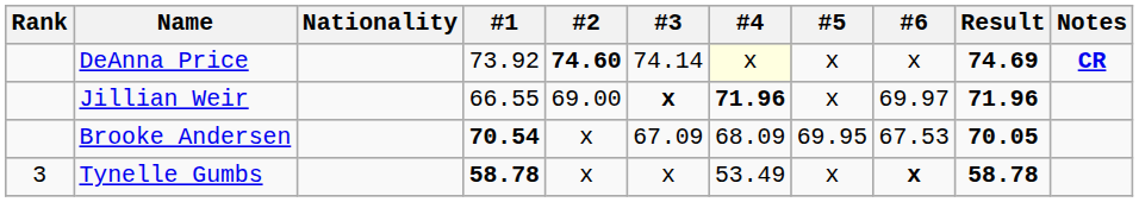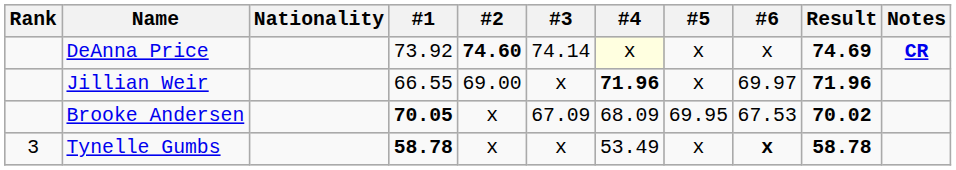Jillian Weir | #3: bold -> normal
Brooke Andersen | #1: 70.54 -> 70.05
Brooke Andersen | Result: 70.05 -> 70.02
